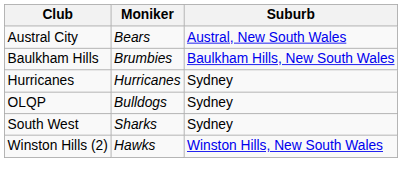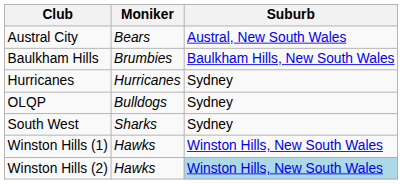+ row: Winston Hills (1) | Hawks | Winston Hills, New South Wales
Winston Hills (2) | Suburb: no background -> lightblue background
